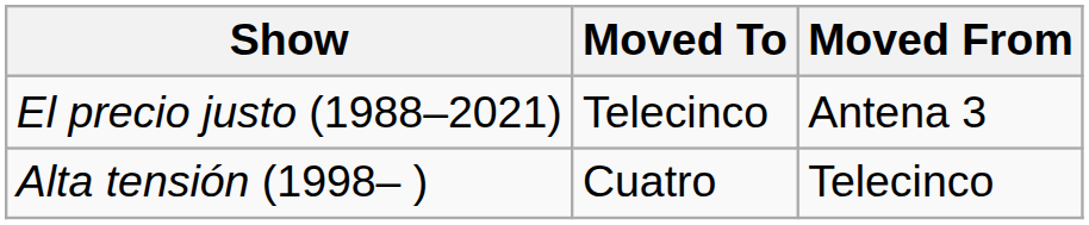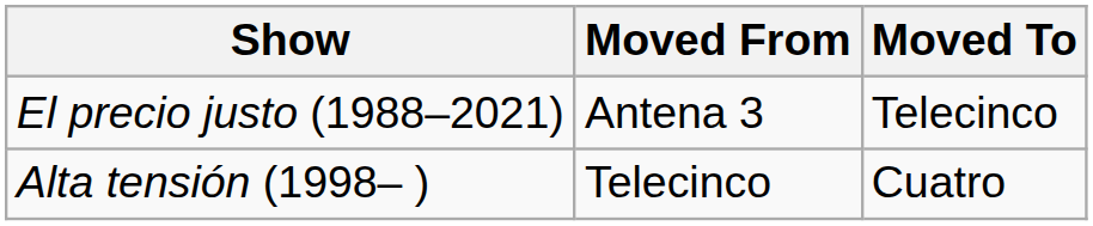columns swapped: Moved From <-> Moved To
